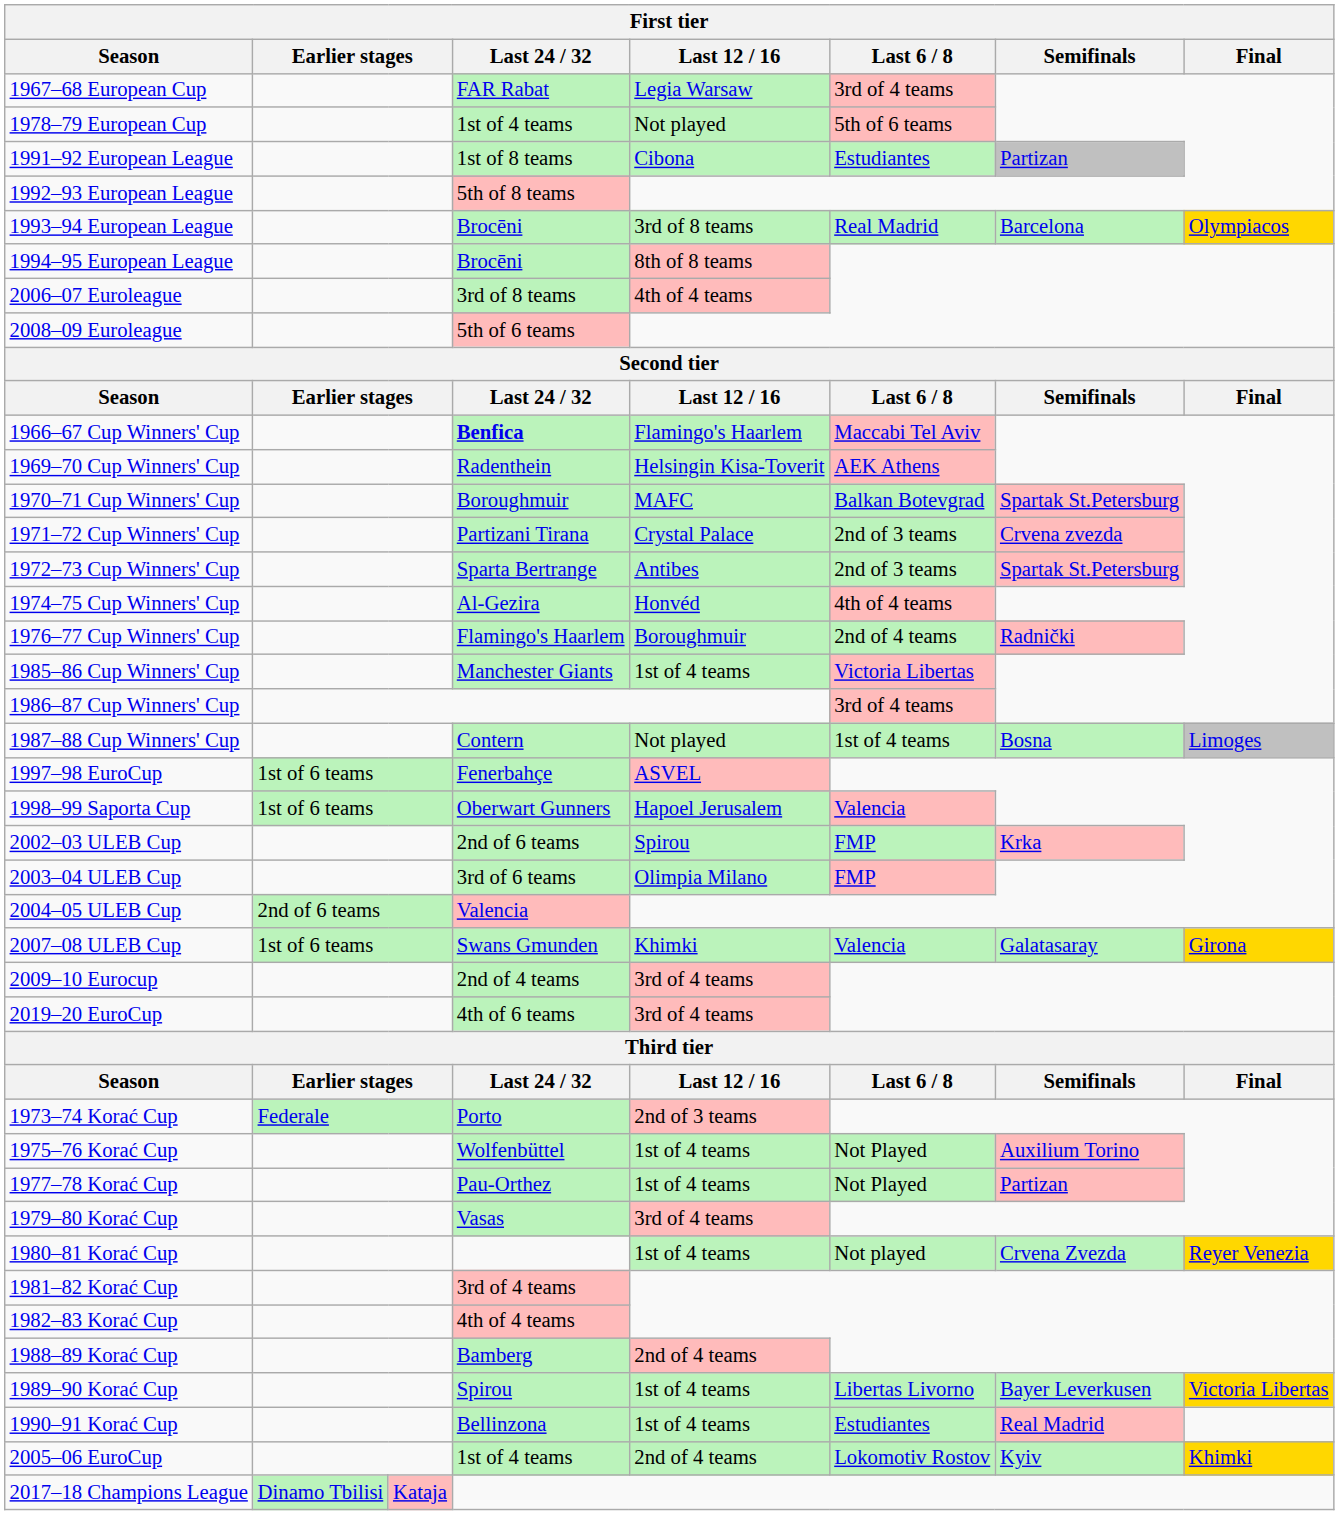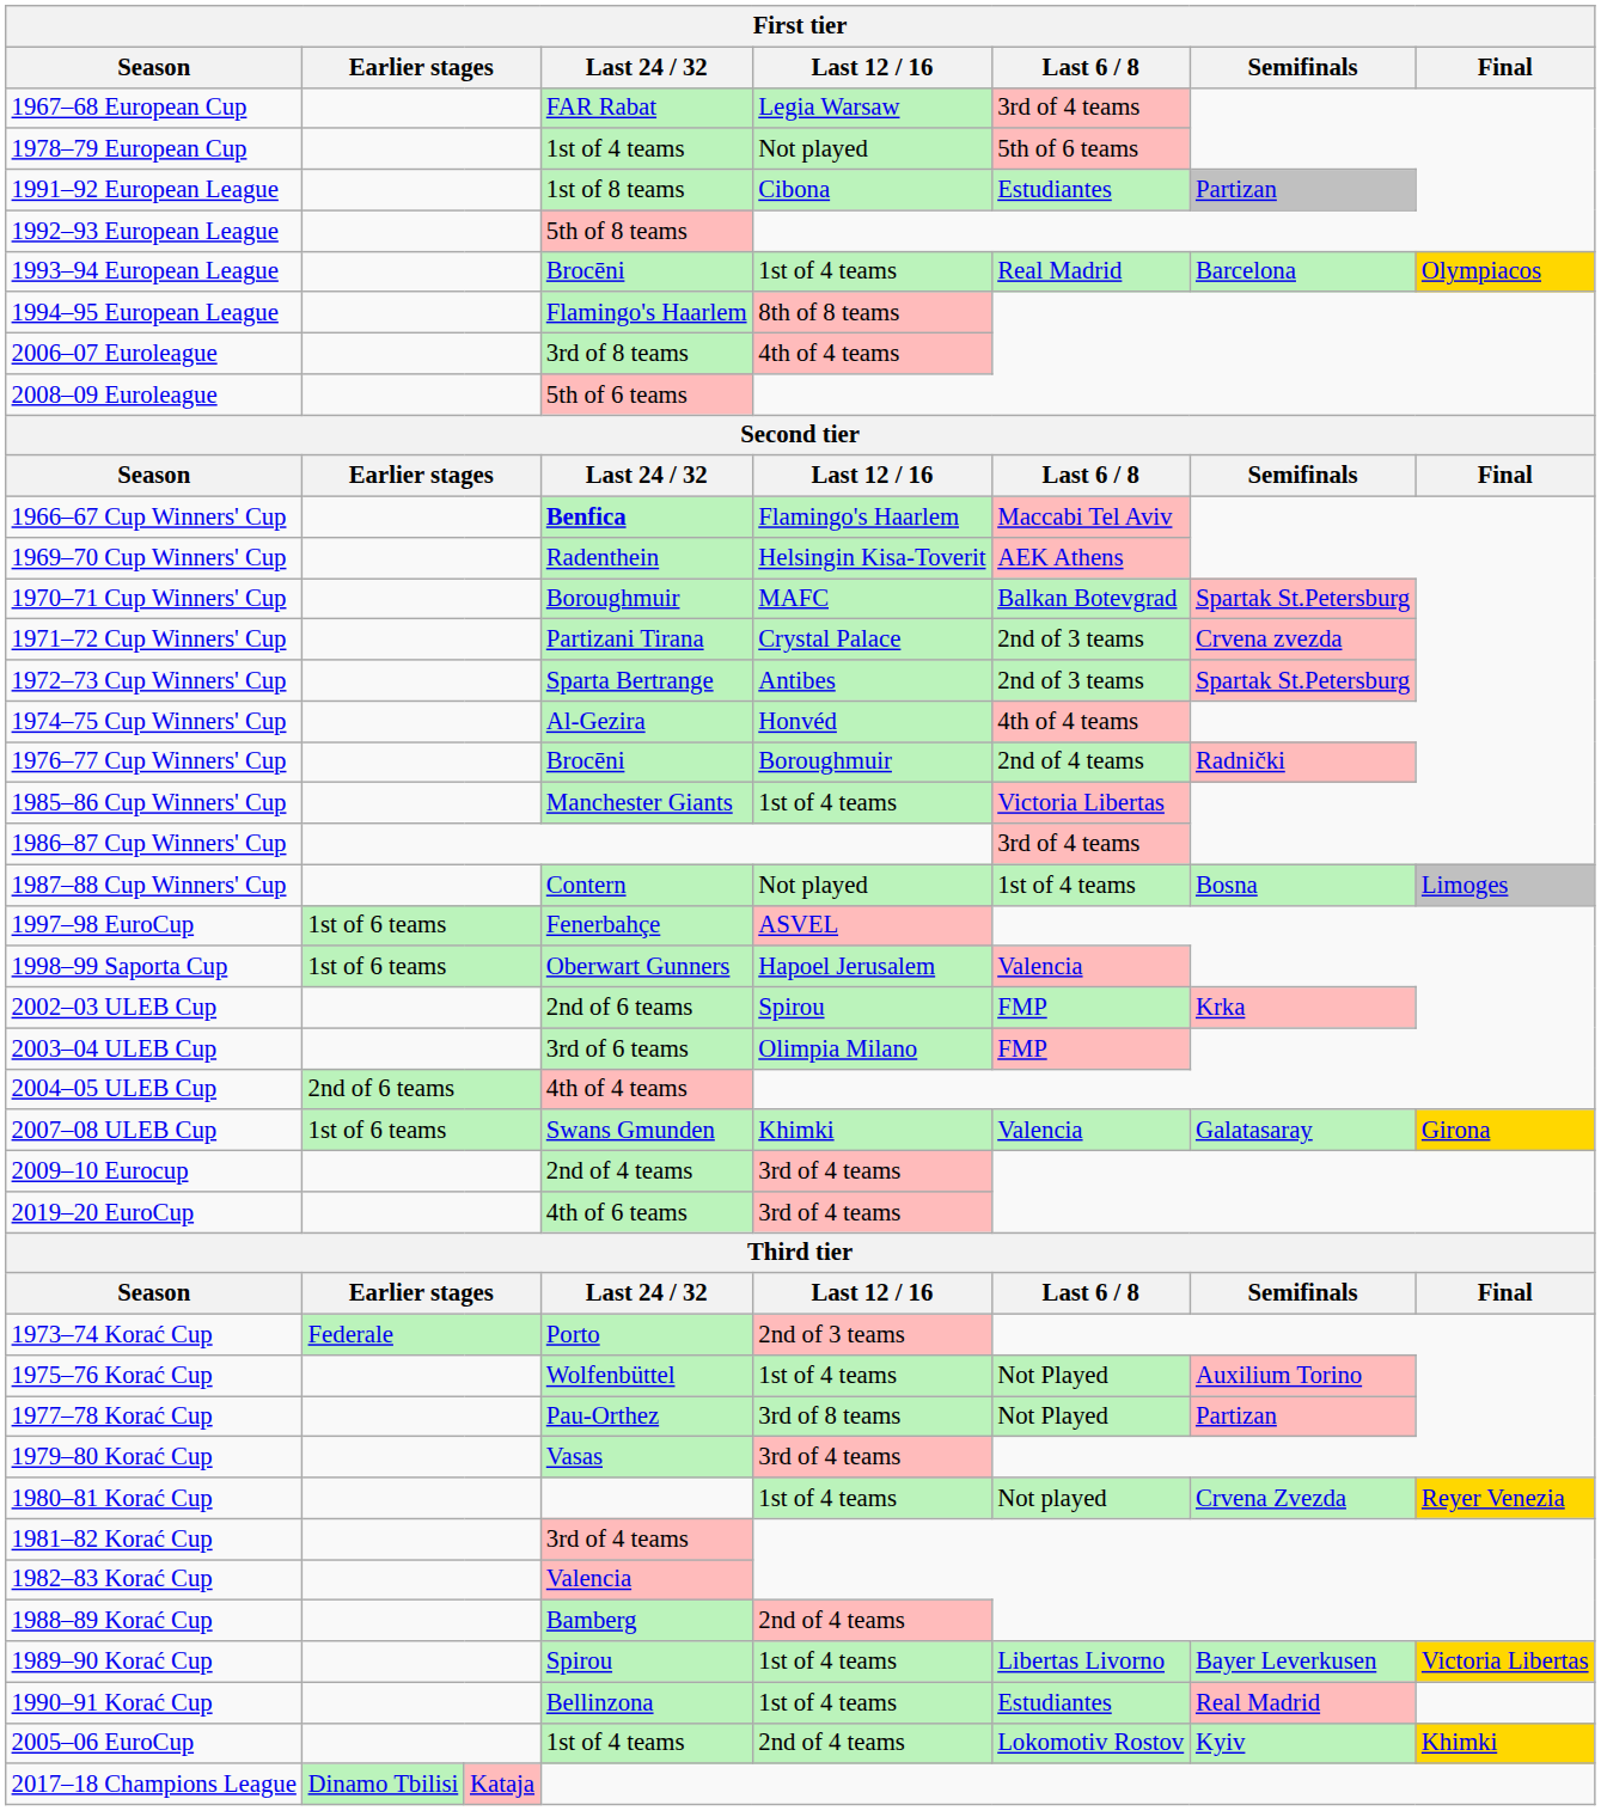1993–94 European League | Last 12 / 16: 3rd of 8 teams -> 1st of 4 teams
1994–95 European League | Last 24 / 32: Brocēni -> Flamingo's Haarlem
1976–77 Cup Winners' Cup | Last 24 / 32: Flamingo's Haarlem -> Brocēni
2004–05 ULEB Cup | Last 24 / 32: Valencia -> 4th of 4 teams
1977–78 Korać Cup | Last 12 / 16: 1st of 4 teams -> 3rd of 8 teams
1982–83 Korać Cup | Last 24 / 32: 4th of 4 teams -> Valencia
